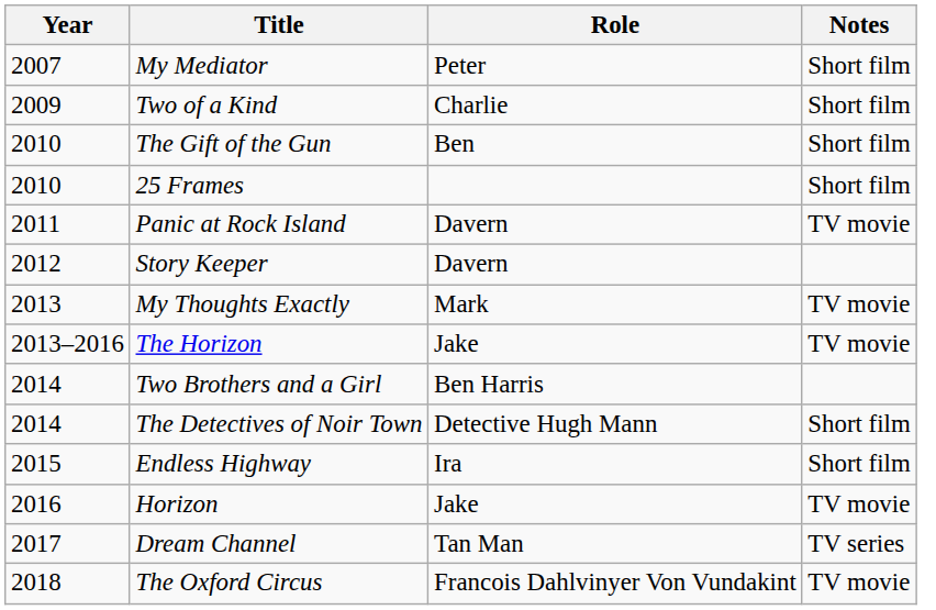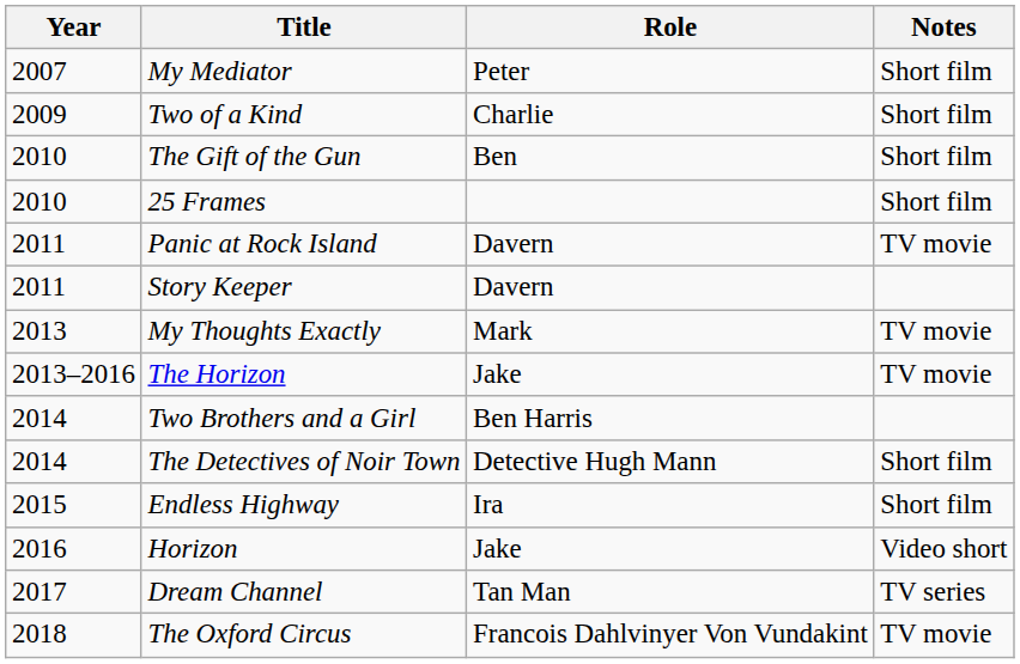Story Keeper | Year: 2012 -> 2011
Horizon | Notes: TV movie -> Video short
